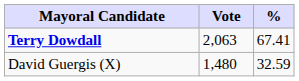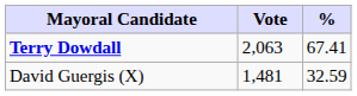David Guergis (X) | Vote: 1,480 -> 1,481
